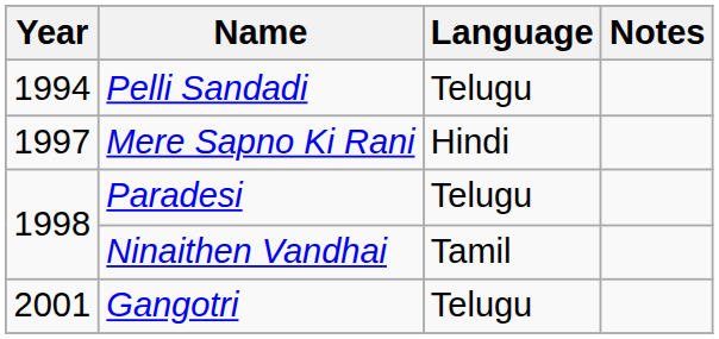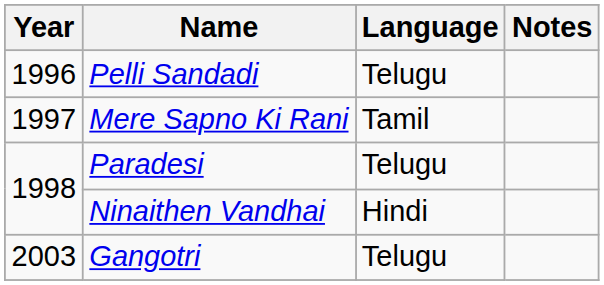Pelli Sandadi | Year: 1994 -> 1996
Mere Sapno Ki Rani | Language: Hindi -> Tamil
Ninaithen Vandhai | Language: Tamil -> Hindi
Gangotri | Year: 2001 -> 2003
